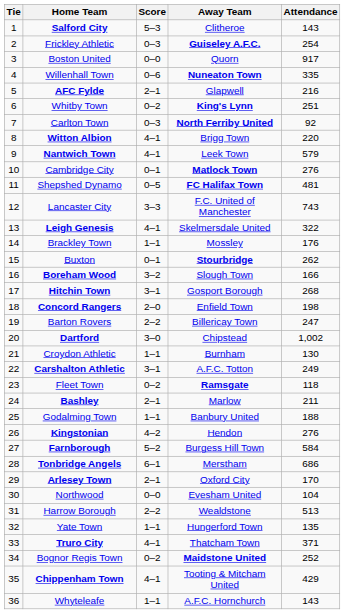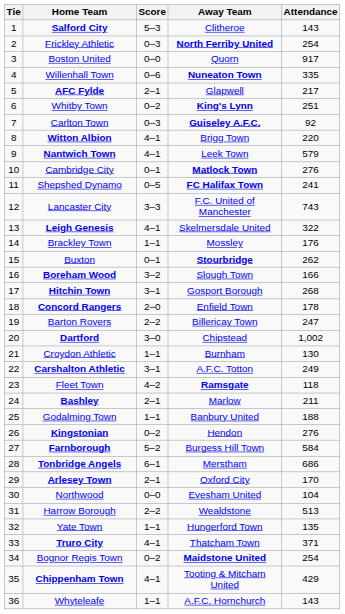Frickley Athletic | Away Team: Guiseley A.F.C. -> North Ferriby United
AFC Fylde | Attendance: 216 -> 217
Carlton Town | Away Team: North Ferriby United -> Guiseley A.F.C.
Shepshed Dynamo | Attendance: 481 -> 241
Concord Rangers | Attendance: 198 -> 178
Fleet Town | Score: 0–2 -> 4–2
Kingstonian | Score: 4–2 -> 0–2
Bognor Regis Town | Attendance: 252 -> 254
